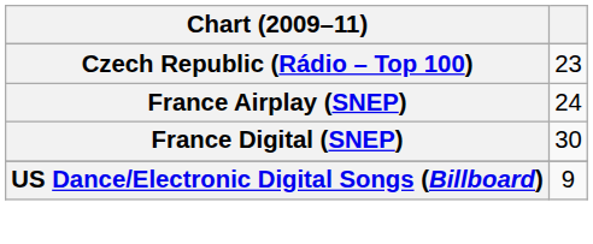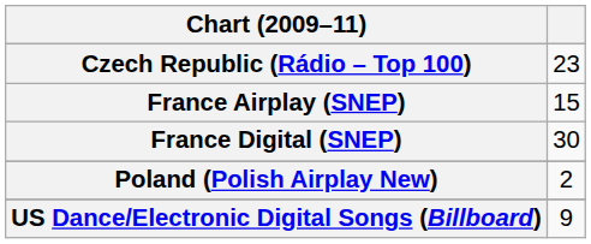France Airplay (SNEP) | column 2: 24 -> 15
+ row: Poland (Polish Airplay New) | 2
